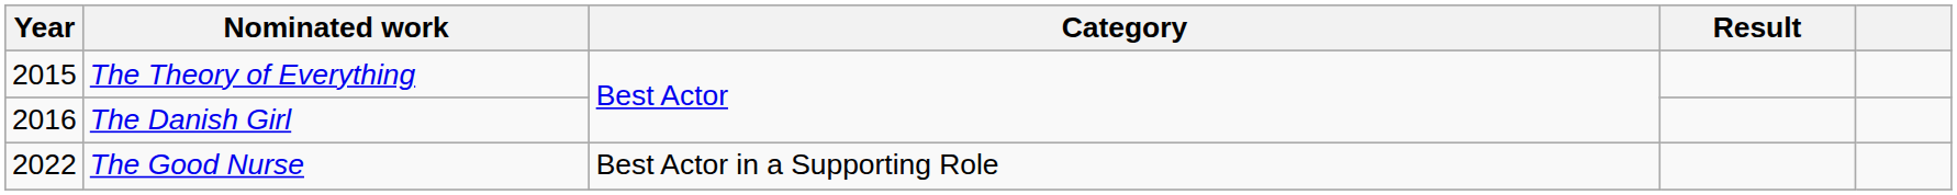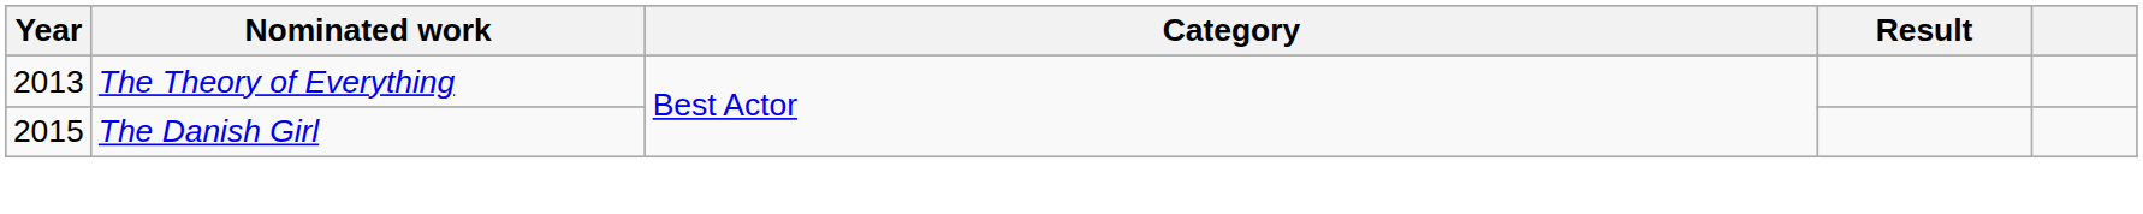The Theory of Everything | Year: 2015 -> 2013
The Danish Girl | Year: 2016 -> 2015
- row: 2022 | The Good Nurse | Best Actor in a Supporting Role
